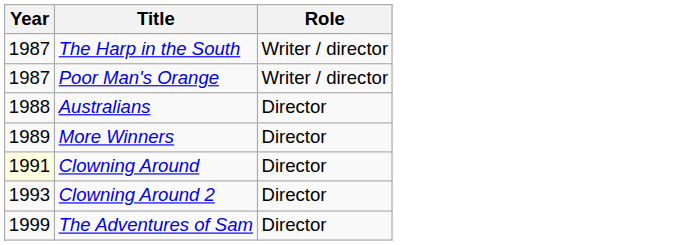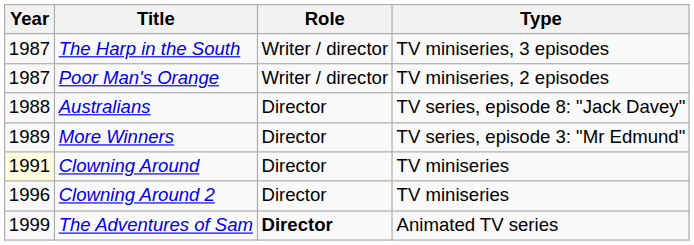+ column: Type | TV miniseries, 3 episodes | TV miniseries, 2 episodes | TV series, episode 8: "Jack Davey" | TV series, episode 3: "Mr Edmund" | TV miniseries | TV miniseries | Animated TV series
Clowning Around 2 | Year: 1993 -> 1996
The Adventures of Sam | Role: normal -> bold
